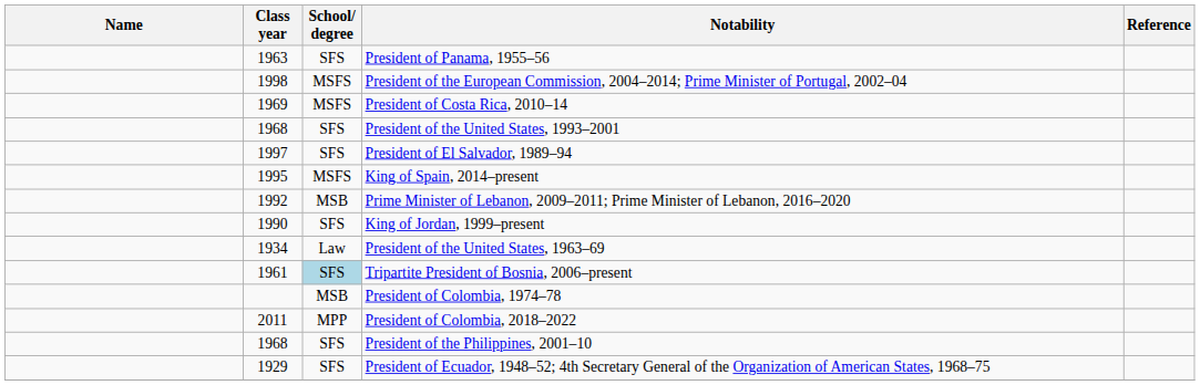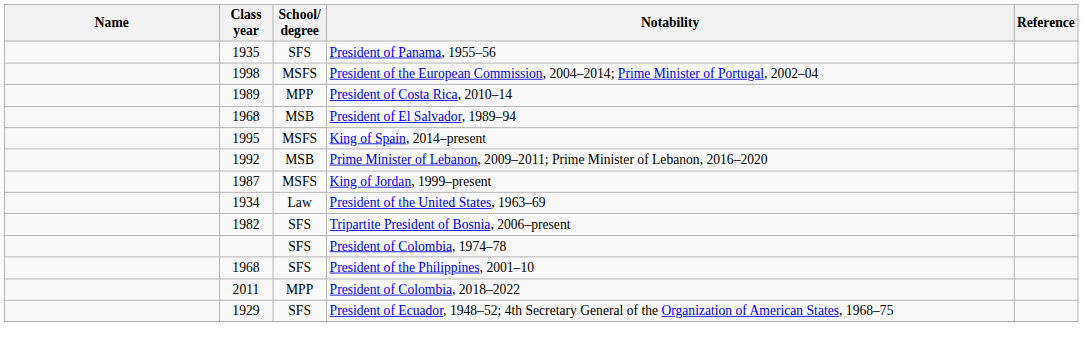President of Panama, 1955–56 | Class year: 1963 -> 1935
President of Costa Rica, 2010–14 | Class year: 1969 -> 1989
President of Costa Rica, 2010–14 | School/ degree: MSFS -> MPP
- row: 1968 | SFS | President of the United States, 1993–2001
President of El Salvador, 1989–94 | Class year: 1997 -> 1968
President of El Salvador, 1989–94 | School/ degree: SFS -> MSB
King of Jordan, 1999–present | Class year: 1990 -> 1987
King of Jordan, 1999–present | School/ degree: SFS -> MSFS
Tripartite President of Bosnia, 2006–present | Class year: 1961 -> 1982
Tripartite President of Bosnia, 2006–present | School/ degree: lightblue background -> no background
President of Colombia, 1974–78 | School/ degree: MSB -> SFS
rows swapped: President of the Philippines, 2001–10 <-> President of Colombia, 2018–2022
